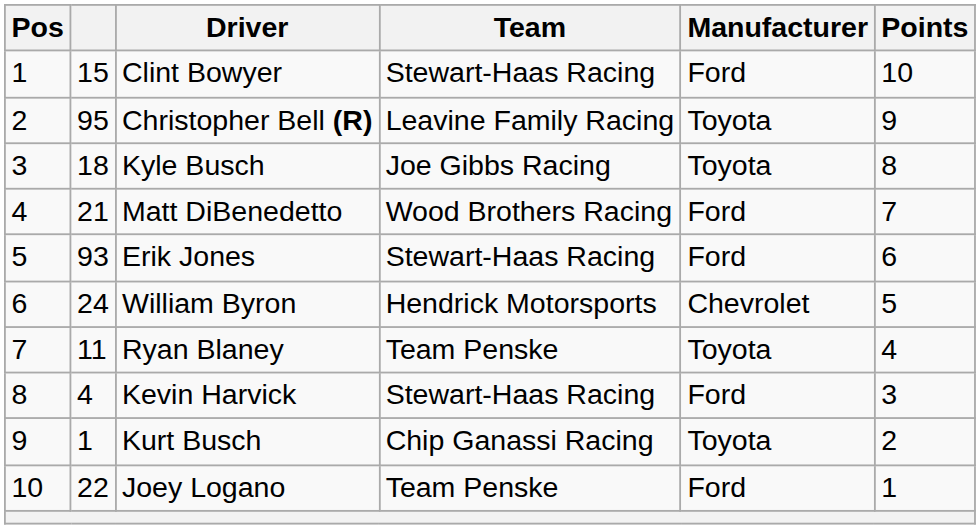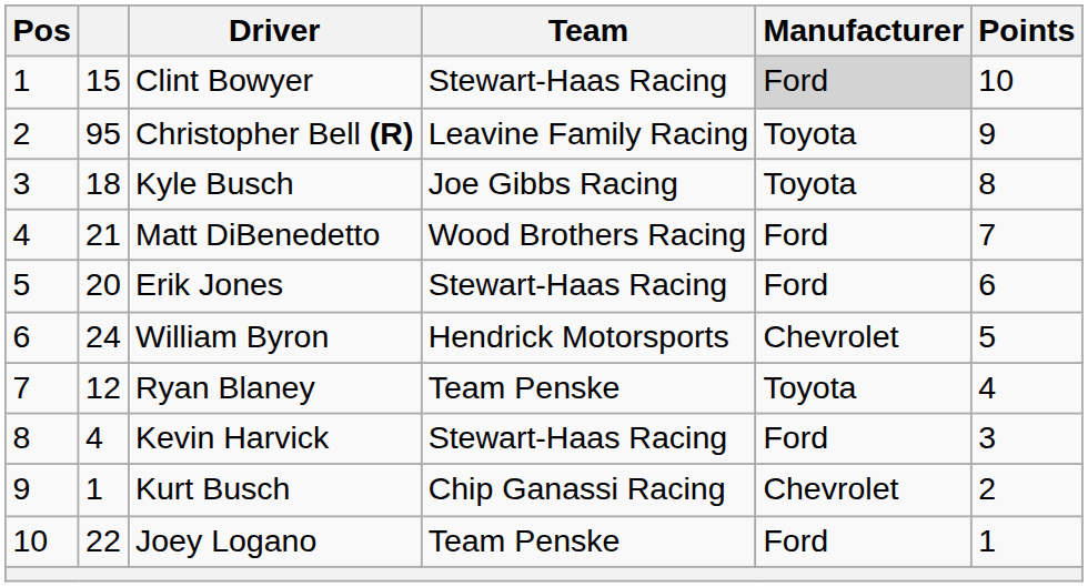Clint Bowyer | Manufacturer: no background -> lightgrey background
Erik Jones | column 2: 93 -> 20
Ryan Blaney | column 2: 11 -> 12
Kurt Busch | Manufacturer: Toyota -> Chevrolet
